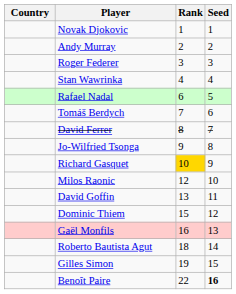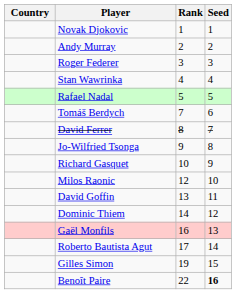Rafael Nadal | Rank: 6 -> 5
Richard Gasquet | Rank: gold background -> no background
Dominic Thiem | Rank: 15 -> 14
Roberto Bautista Agut | Rank: 18 -> 17
